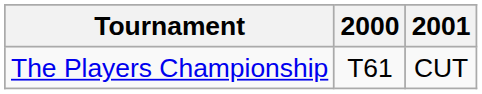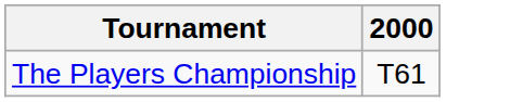- column: 2001 | CUT
